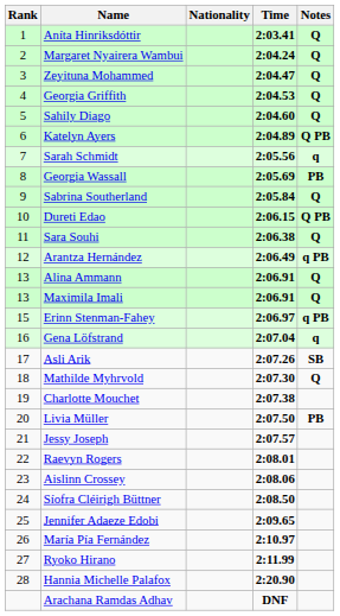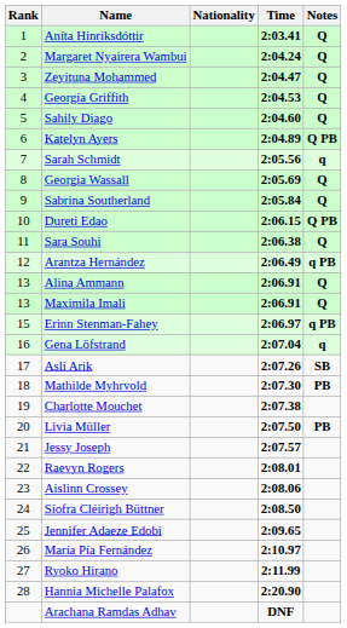Georgia Wassall | Notes: PB -> Q
Mathilde Myhrvold | Notes: Q -> PB
